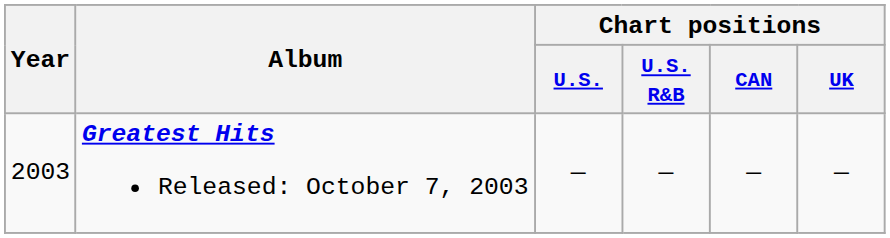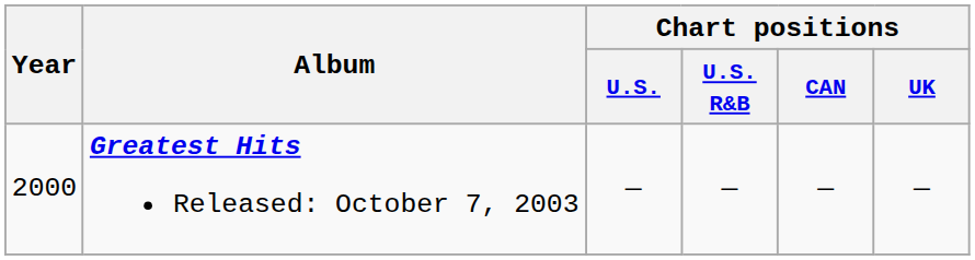Greatest Hits Released: October 7, 2003 | Year: 2003 -> 2000
